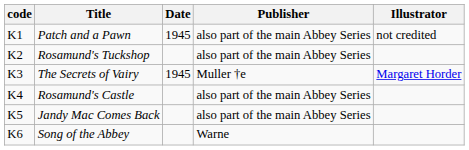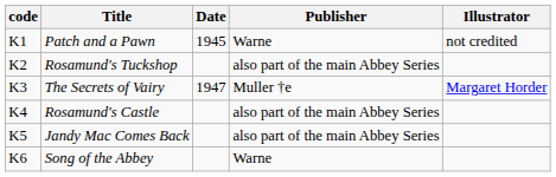Patch and a Pawn | Publisher: also part of the main Abbey Series -> Warne
The Secrets of Vairy | Date: 1945 -> 1947
